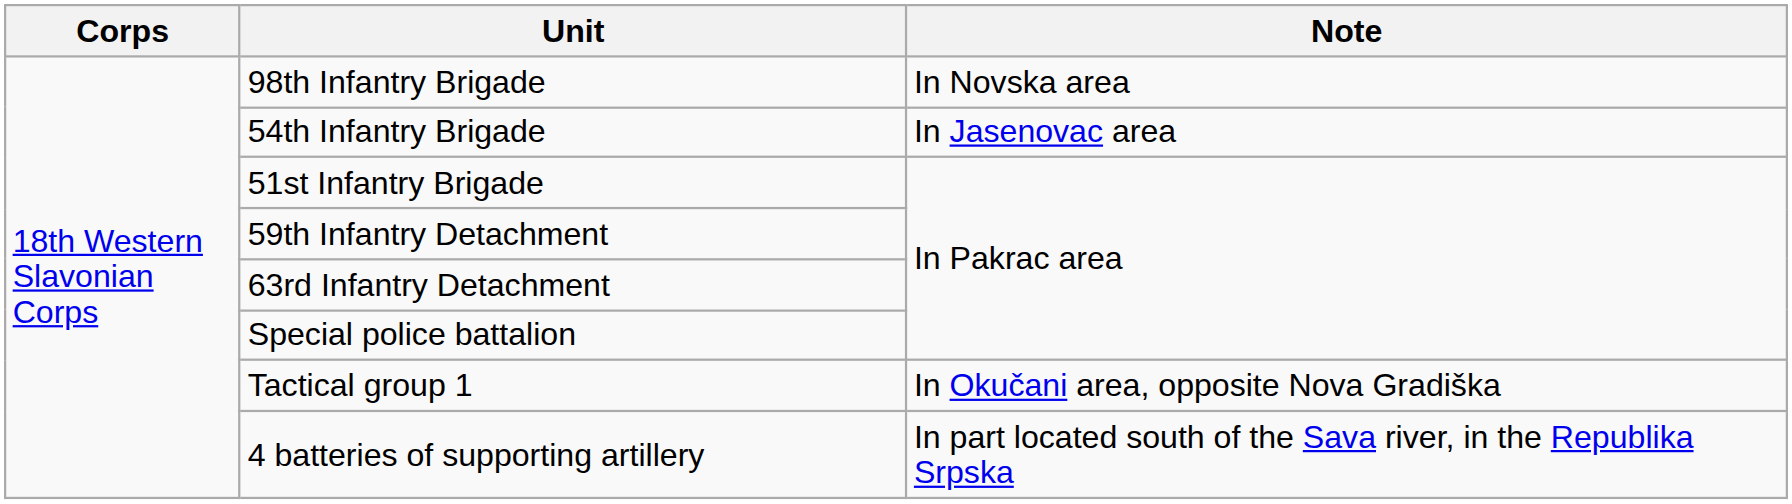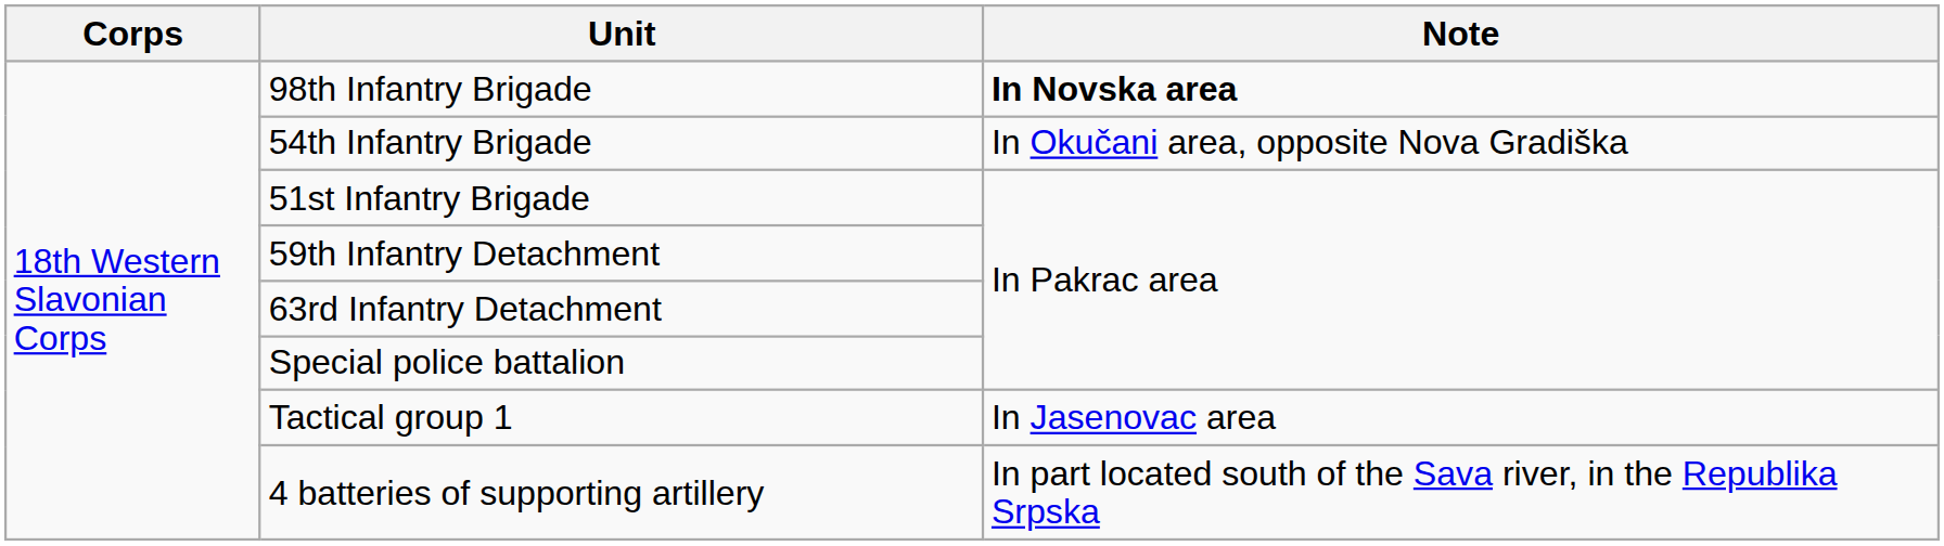98th Infantry Brigade | Note: normal -> bold
54th Infantry Brigade | Note: In Jasenovac area -> In Okučani area, opposite Nova Gradiška
Tactical group 1 | Note: In Okučani area, opposite Nova Gradiška -> In Jasenovac area
